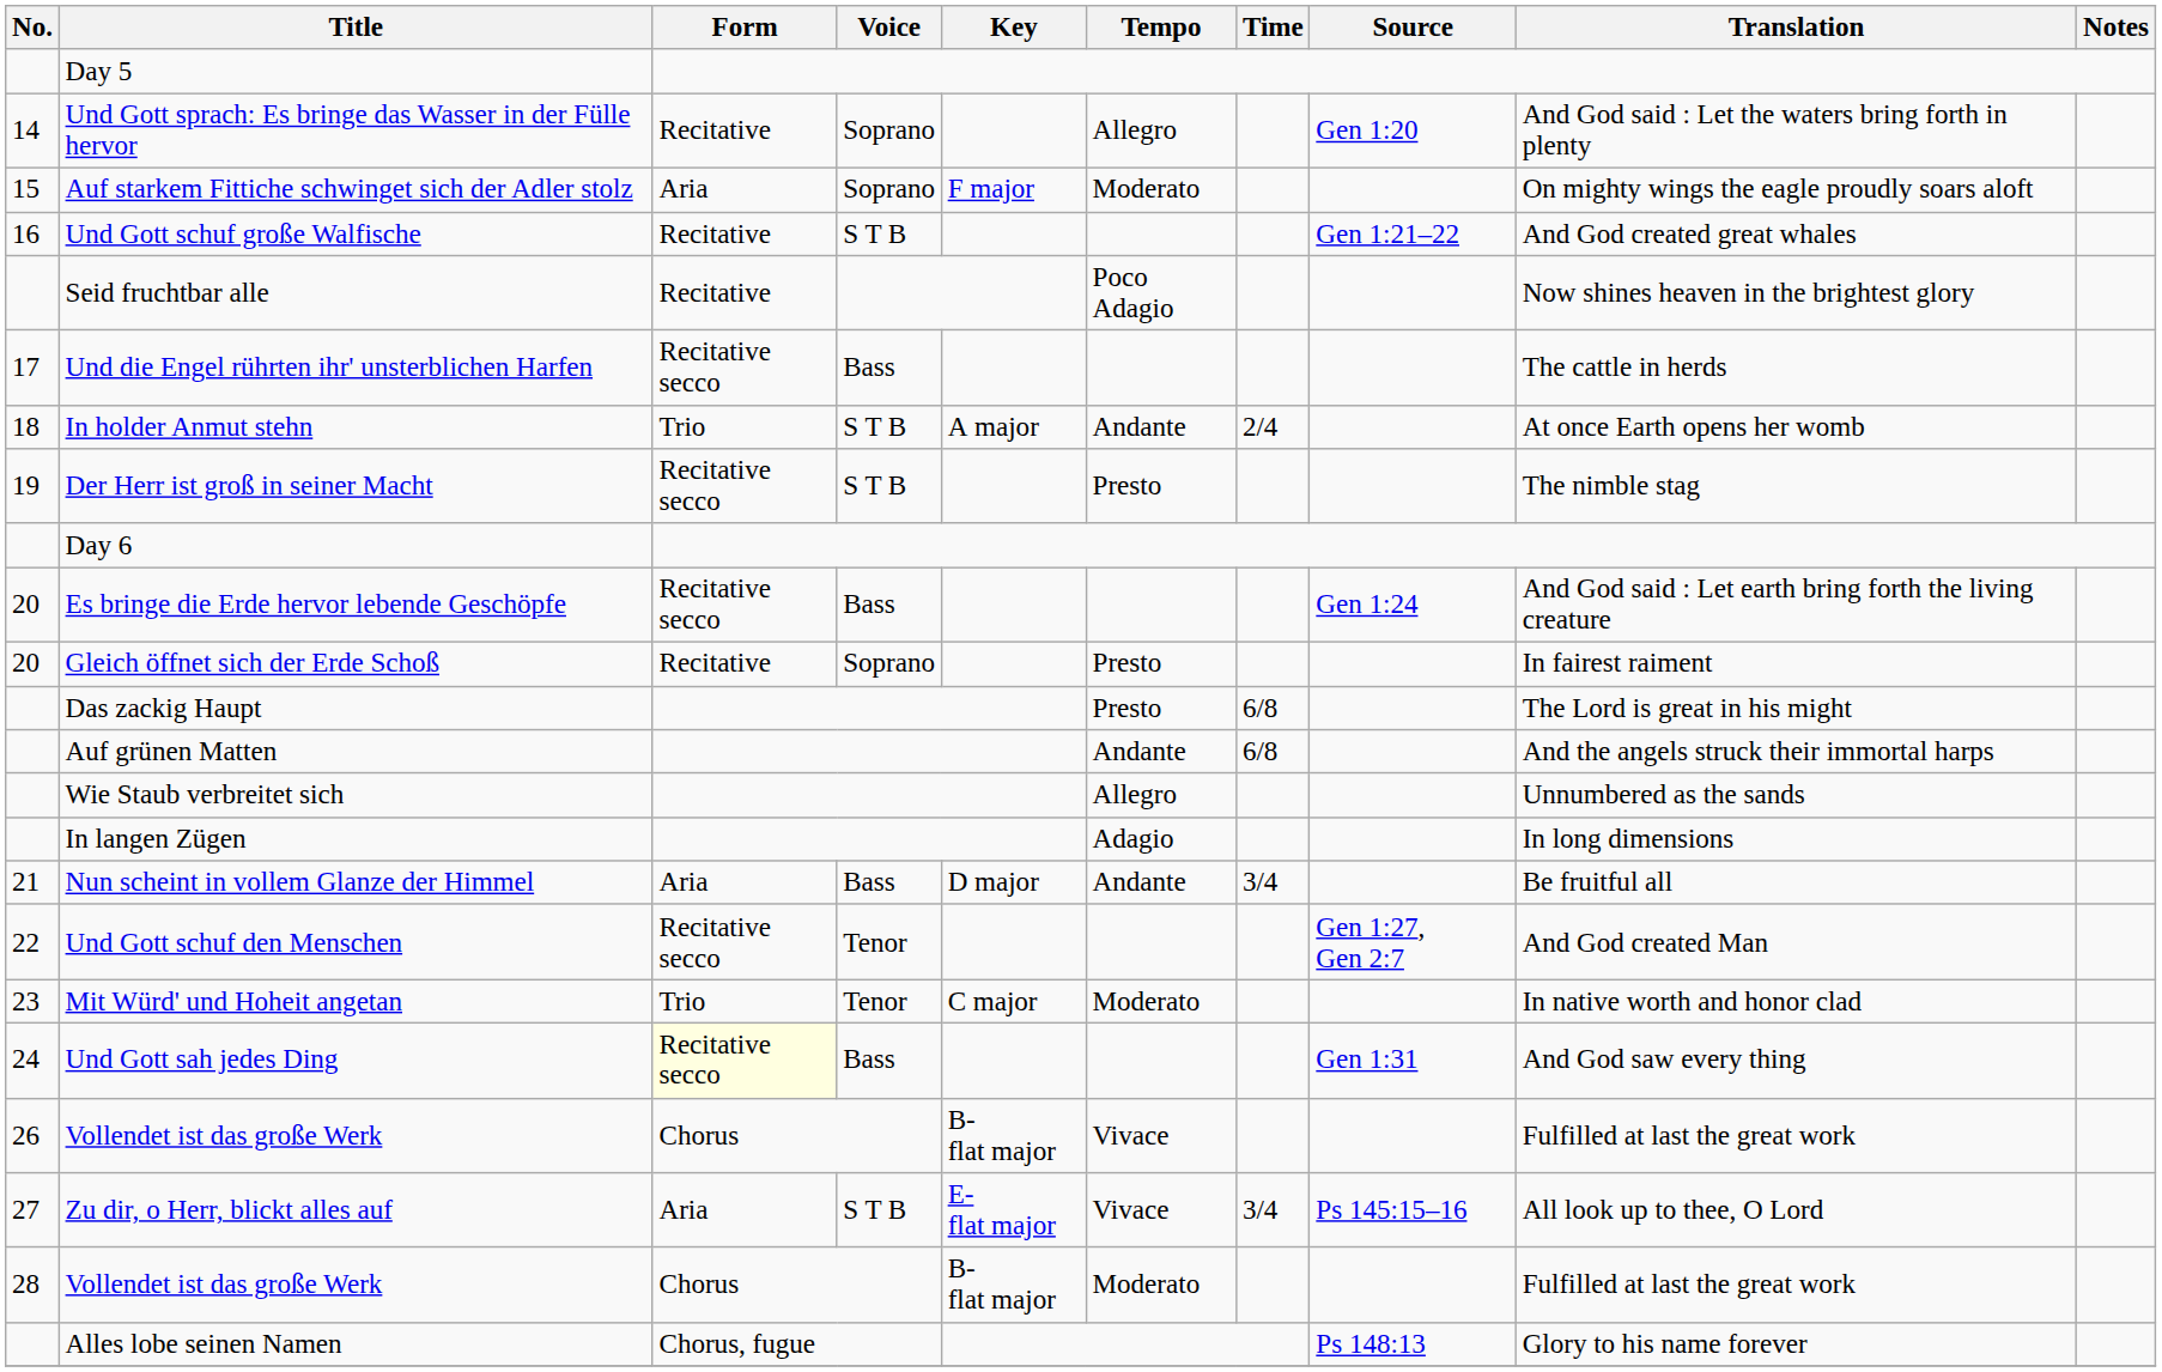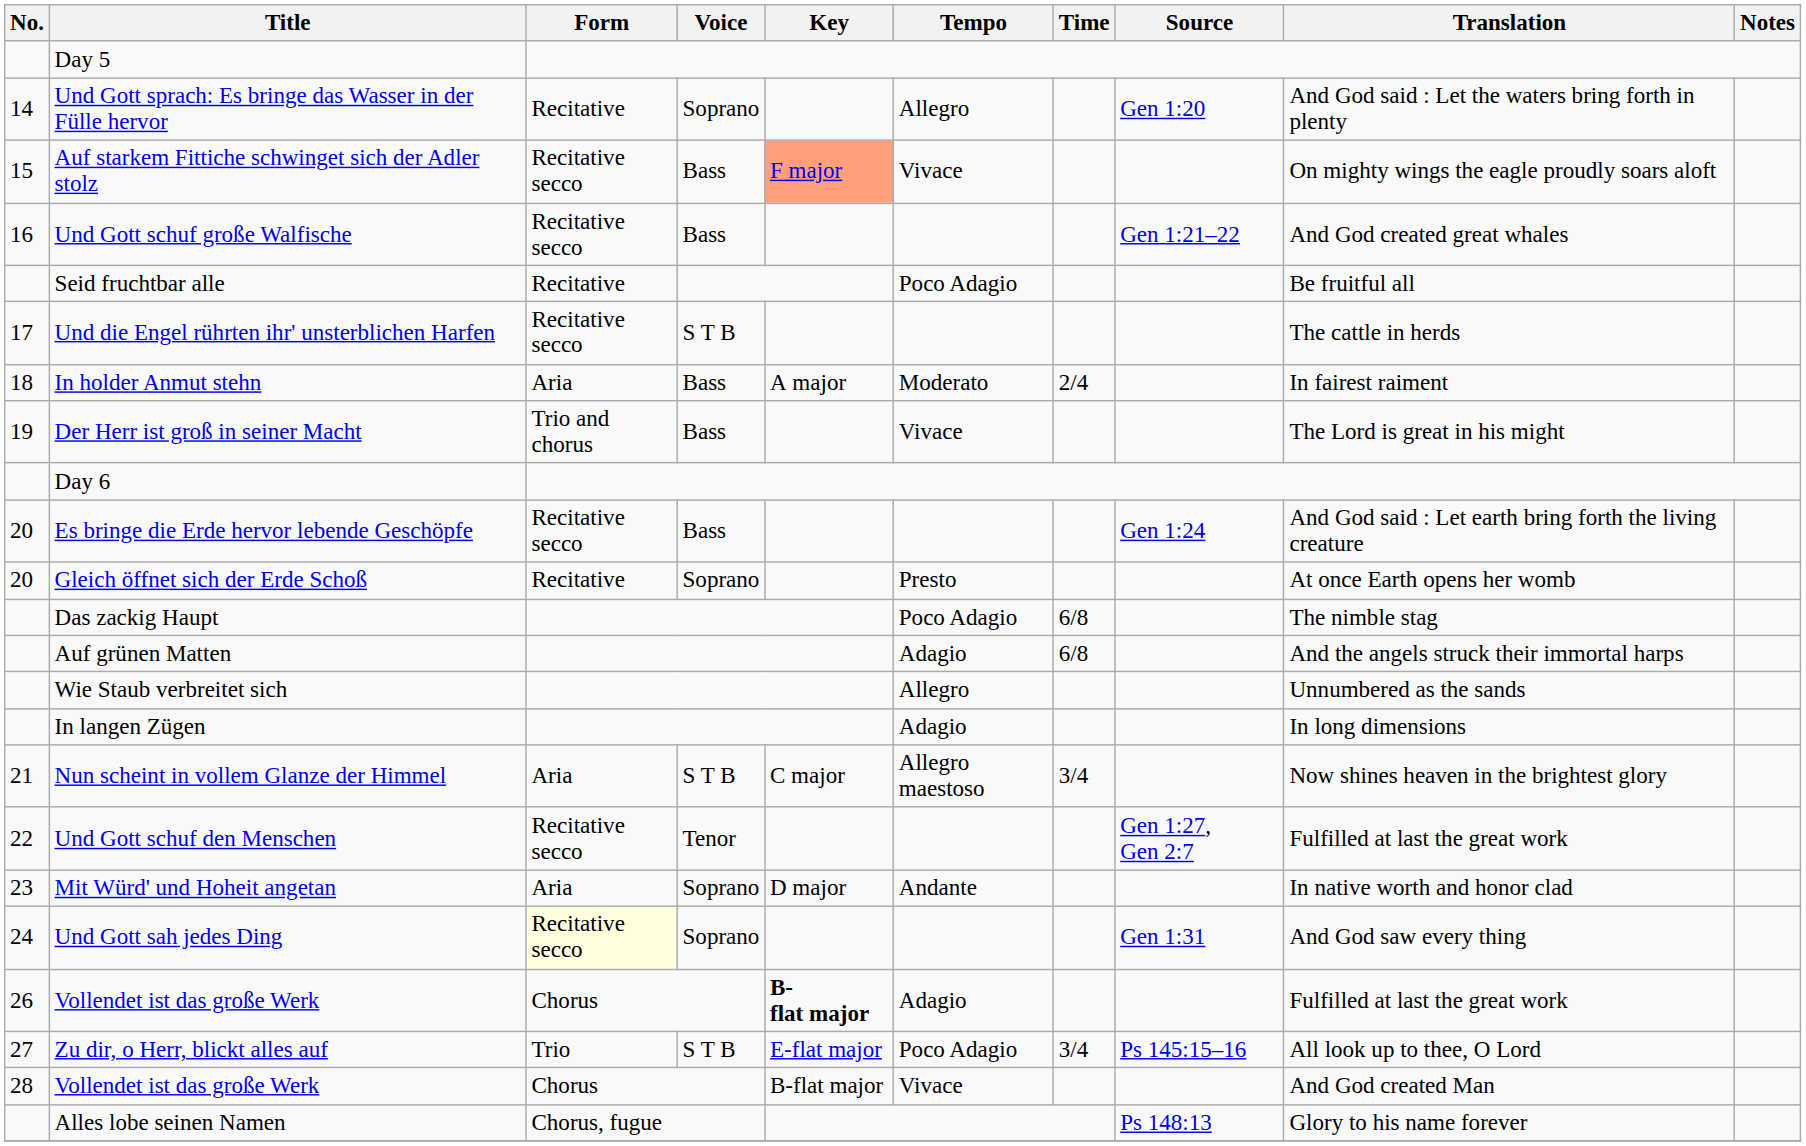Auf starkem Fittiche schwinget sich der Adler stolz | Form: Aria -> Recitative secco
Auf starkem Fittiche schwinget sich der Adler stolz | Voice: Soprano -> Bass
Auf starkem Fittiche schwinget sich der Adler stolz | Key: no background -> lightsalmon background
Auf starkem Fittiche schwinget sich der Adler stolz | Tempo: Moderato -> Vivace
Und Gott schuf große Walfische | Form: Recitative -> Recitative secco
Und Gott schuf große Walfische | Voice: S T B -> Bass
Seid fruchtbar alle | Translation: Now shines heaven in the brightest glory -> Be fruitful all
Und die Engel rührten ihr' unsterblichen Harfen | Voice: Bass -> S T B
In holder Anmut stehn | Form: Trio -> Aria
In holder Anmut stehn | Voice: S T B -> Bass
In holder Anmut stehn | Tempo: Andante -> Moderato
In holder Anmut stehn | Translation: At once Earth opens her womb -> In fairest raiment
Der Herr ist groß in seiner Macht | Form: Recitative secco -> Trio and chorus
Der Herr ist groß in seiner Macht | Voice: S T B -> Bass
Der Herr ist groß in seiner Macht | Tempo: Presto -> Vivace
Der Herr ist groß in seiner Macht | Translation: The nimble stag -> The Lord is great in his might
Gleich öffnet sich der Erde Schoß | Translation: In fairest raiment -> At once Earth opens her womb
Das zackig Haupt | Tempo: Presto -> Poco Adagio
Das zackig Haupt | Translation: The Lord is great in his might -> The nimble stag
Auf grünen Matten | Tempo: Andante -> Adagio
Nun scheint in vollem Glanze der Himmel | Voice: Bass -> S T B
Nun scheint in vollem Glanze der Himmel | Key: D major -> C major
Nun scheint in vollem Glanze der Himmel | Tempo: Andante -> Allegro maestoso
Nun scheint in vollem Glanze der Himmel | Translation: Be fruitful all -> Now shines heaven in the brightest glory
Und Gott schuf den Menschen | Translation: And God created Man -> Fulfilled at last the great work
Mit Würd' und Hoheit angetan | Form: Trio -> Aria
Mit Würd' und Hoheit angetan | Voice: Tenor -> Soprano
Mit Würd' und Hoheit angetan | Key: C major -> D major
Mit Würd' und Hoheit angetan | Tempo: Moderato -> Andante
Und Gott sah jedes Ding | Voice: Bass -> Soprano
26 / Vollendet ist das große Werk | Key: normal -> bold
26 / Vollendet ist das große Werk | Tempo: Vivace -> Adagio
Zu dir, o Herr, blickt alles auf | Form: Aria -> Trio
Zu dir, o Herr, blickt alles auf | Tempo: Vivace -> Poco Adagio
28 / Vollendet ist das große Werk | Tempo: Moderato -> Vivace
28 / Vollendet ist das große Werk | Translation: Fulfilled at last the great work -> And God created Man
